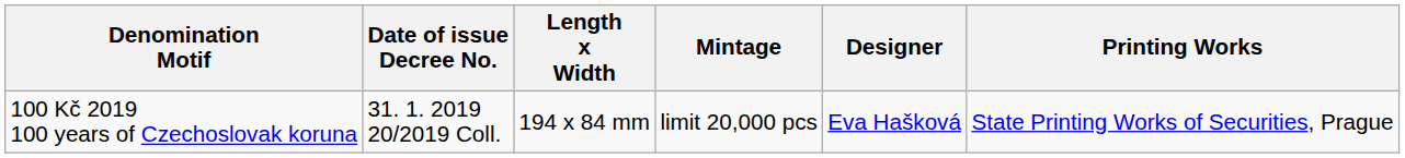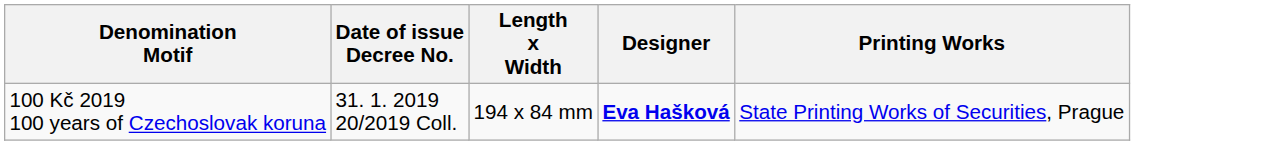- column: Mintage | limit 20,000 pcs
100 Kč 2019 100 years of Czechoslovak koruna | Designer: normal -> bold
